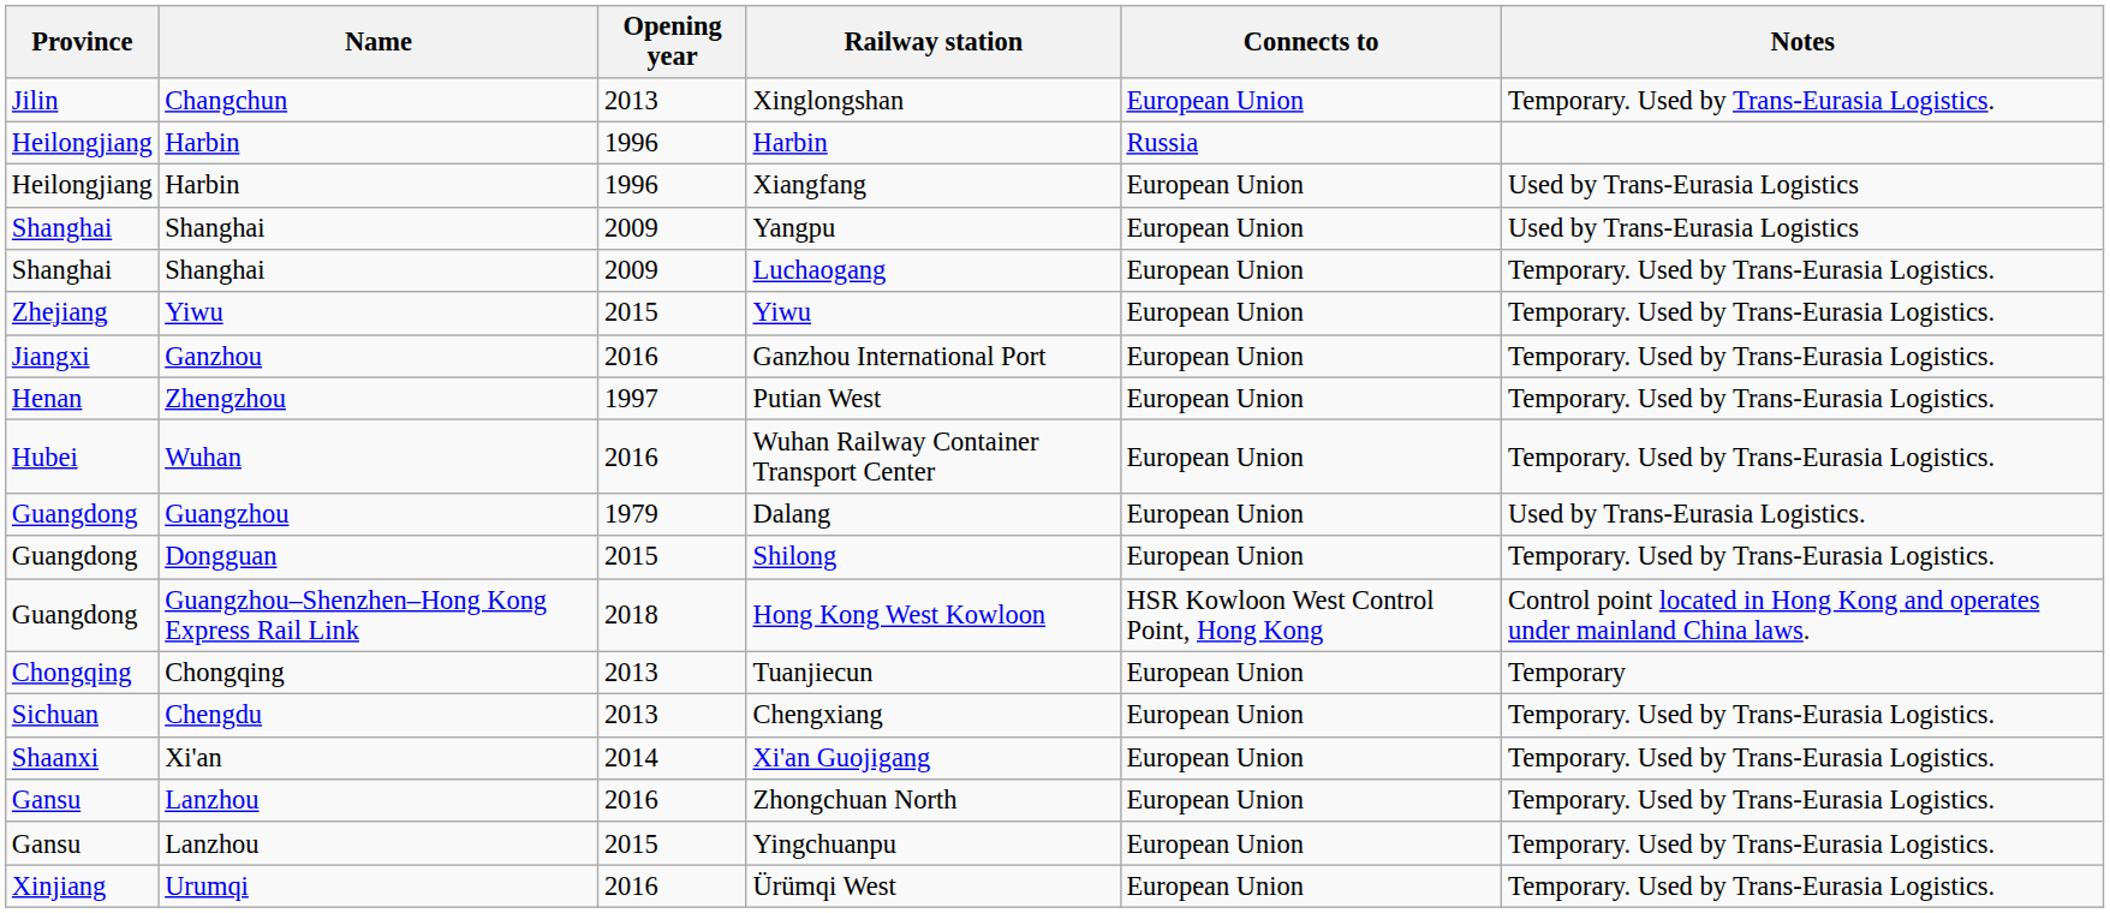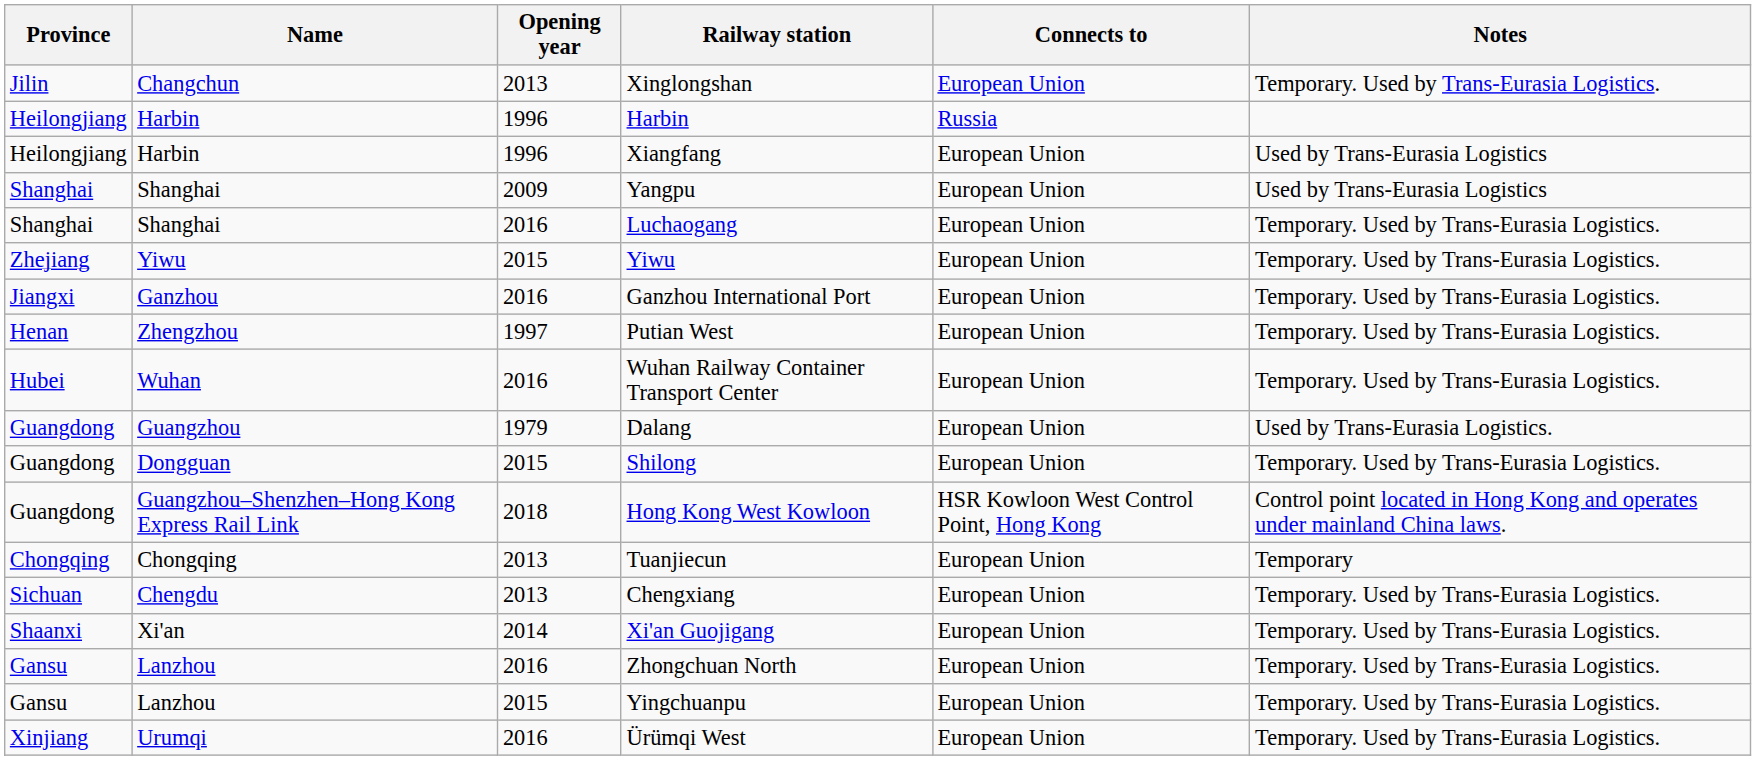Luchaogang | Opening year: 2009 -> 2016
